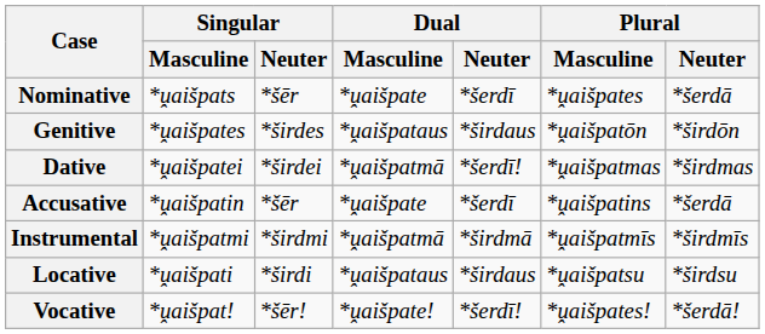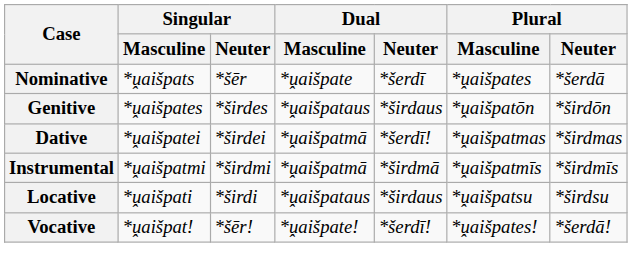- row: Accusative | *ṷaišpatin | *šēr | *ṷaišpate | *šerdī | *ṷaišpatins | *šerdā
